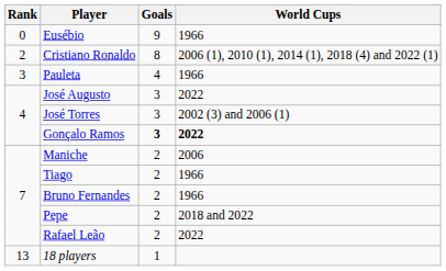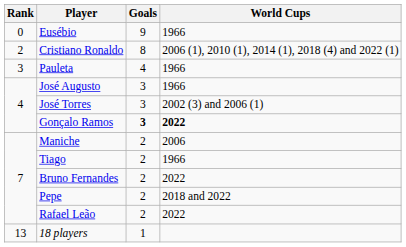José Augusto | World Cups: 2022 -> 1966
Bruno Fernandes | World Cups: 1966 -> 2022
